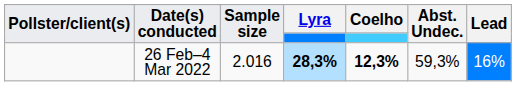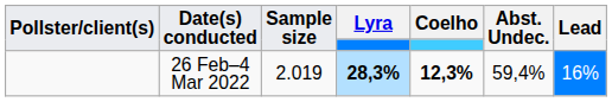26 Feb–4 Mar 2022 | Sample size: 2.016 -> 2.019
26 Feb–4 Mar 2022 | Abst. Undec.: 59,3% -> 59,4%
